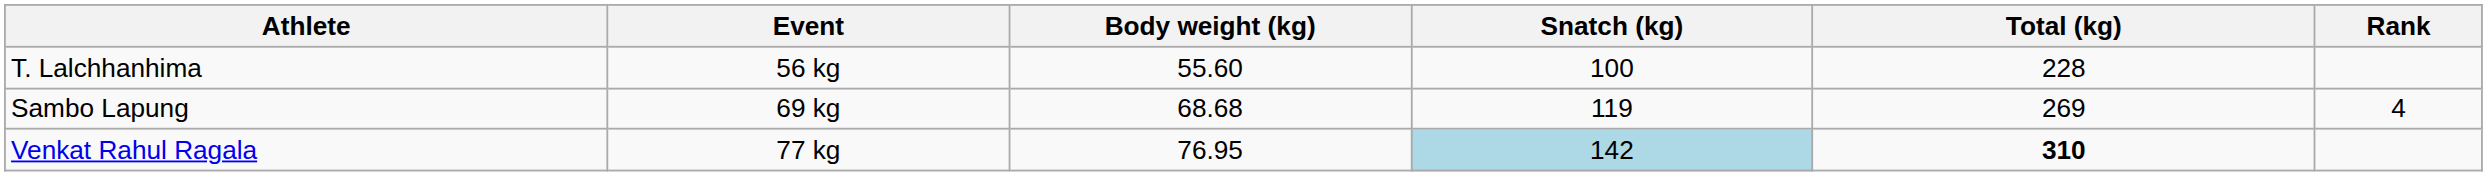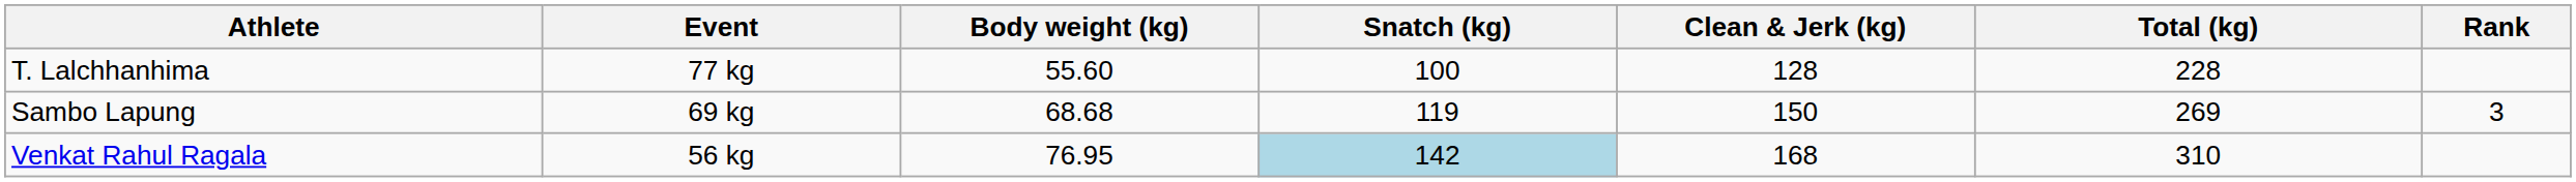+ column: Clean & Jerk (kg) | 128 | 150 | 168
T. Lalchhanhima | Event: 56 kg -> 77 kg
Sambo Lapung | Rank: 4 -> 3
Venkat Rahul Ragala | Event: 77 kg -> 56 kg
Venkat Rahul Ragala | Total (kg): bold -> normal
